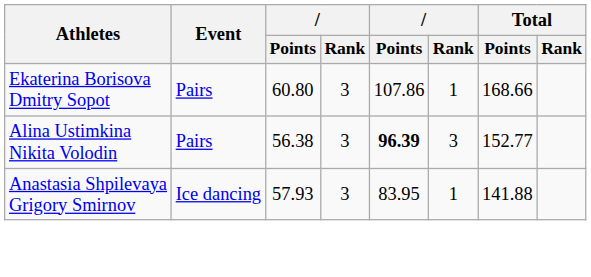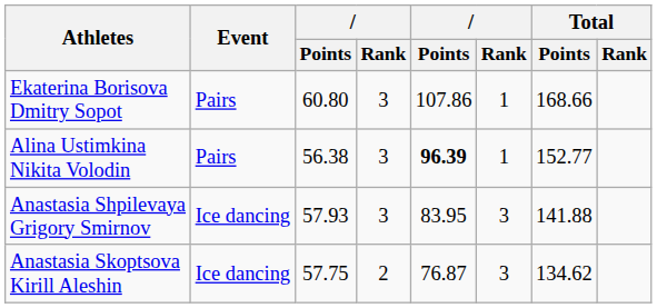Alina Ustimkina Nikita Volodin | column 6: 3 -> 1
Anastasia Shpilevaya Grigory Smirnov | column 6: 1 -> 3
+ row: Anastasia Skoptsova Kirill Aleshin | Ice dancing | 57.75 | 2 | 76.87 | 3 | 134.62
